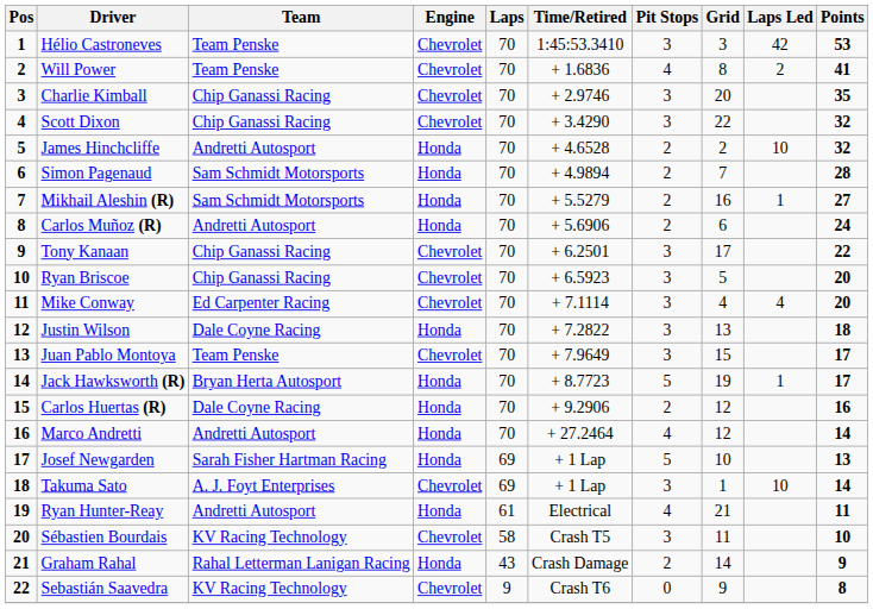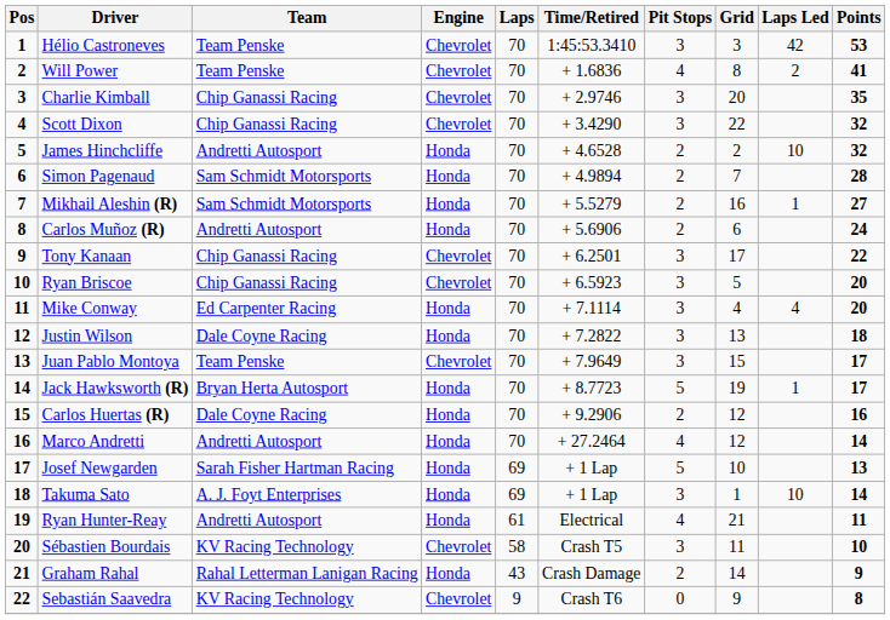Mike Conway | Engine: Chevrolet -> Honda
Takuma Sato | Engine: Chevrolet -> Honda
